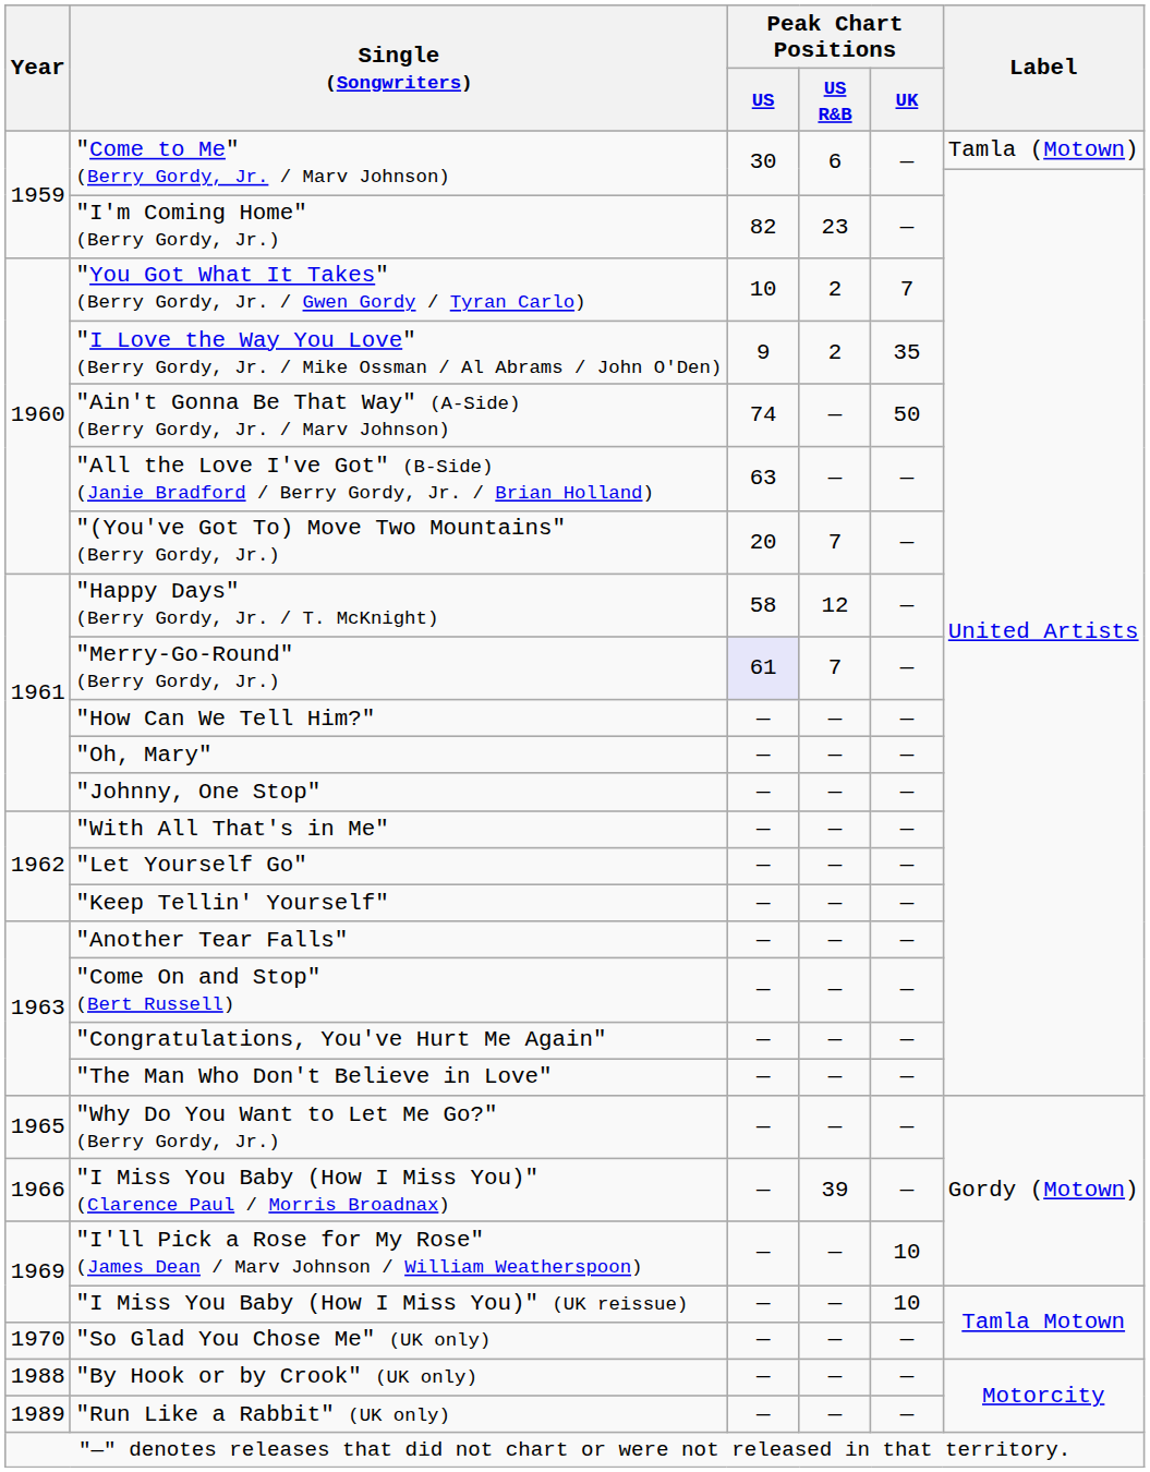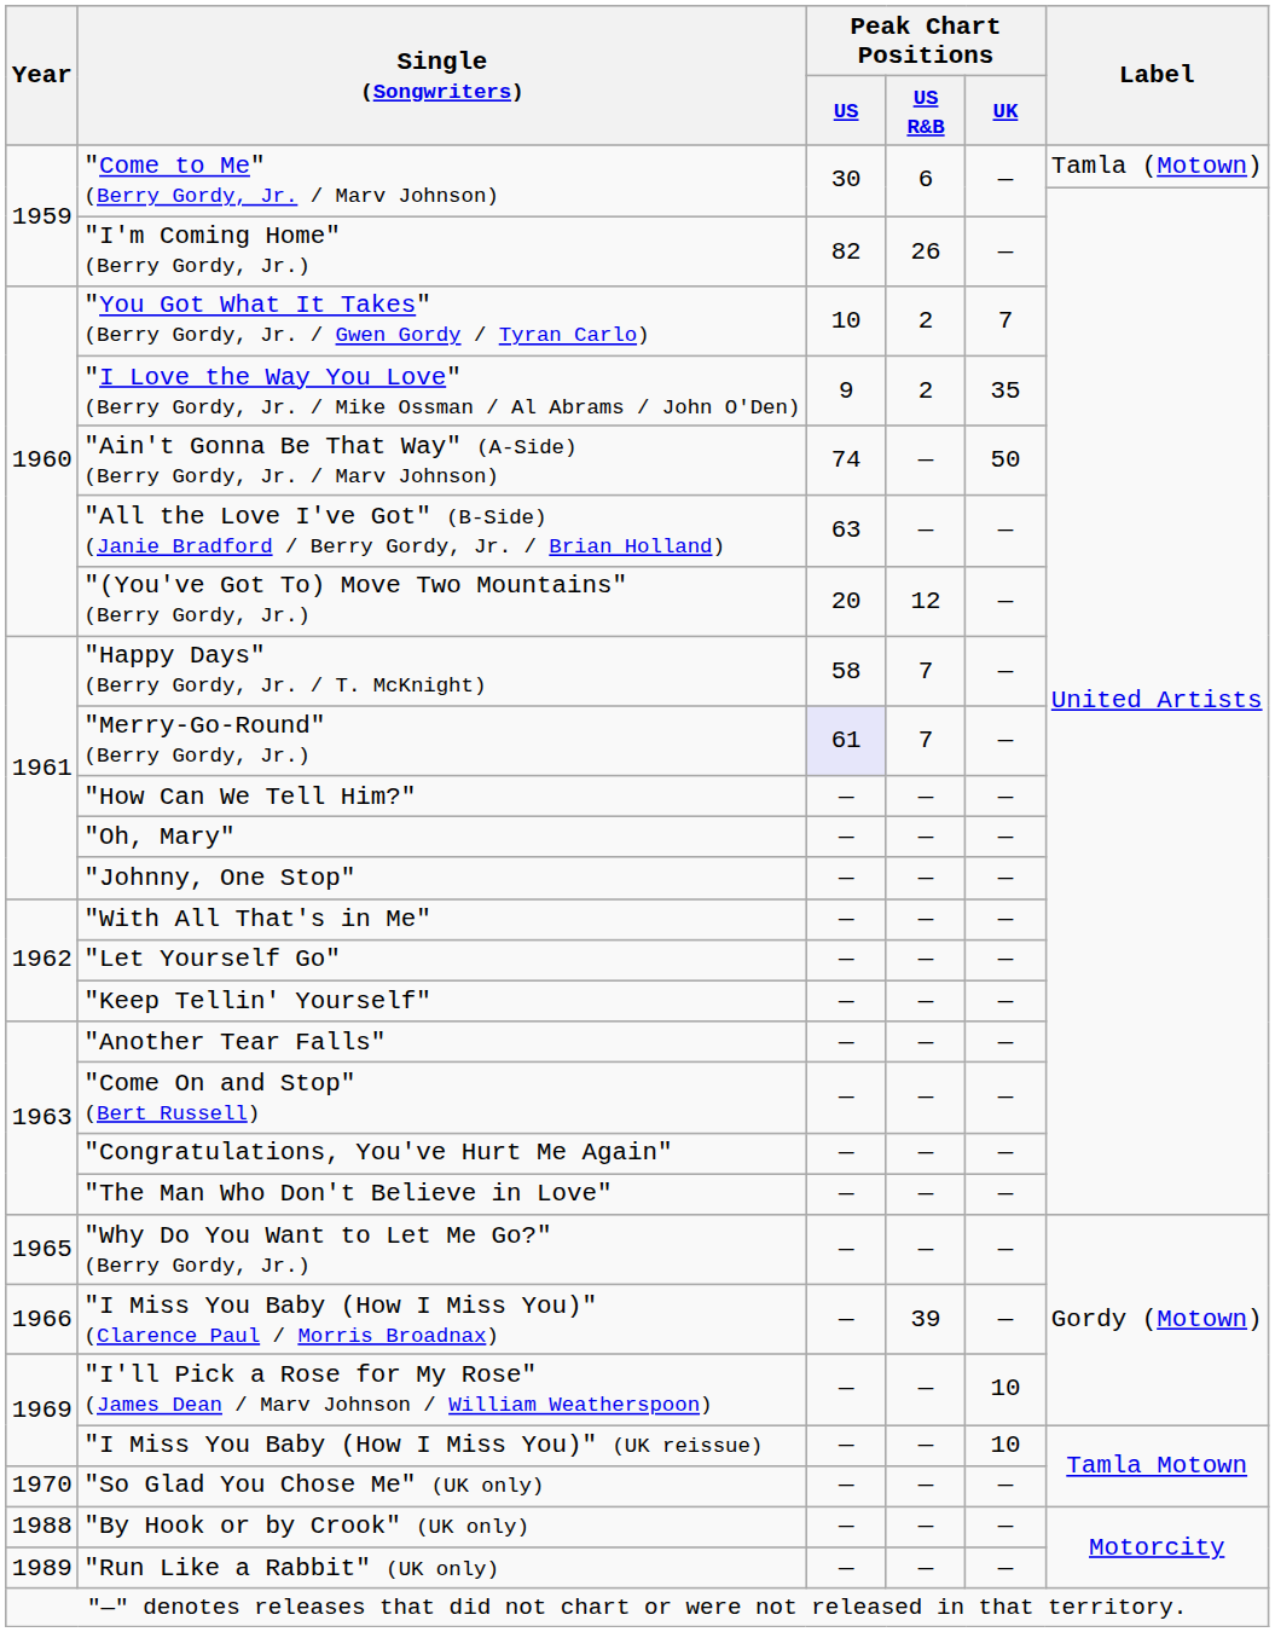"I'm Coming Home" (Berry Gordy, Jr.) | Peak Chart Positions / US R&B: 23 -> 26
"(You've Got To) Move Two Mountains" (Berry Gordy, Jr.) | Peak Chart Positions / US R&B: 7 -> 12
"Happy Days" (Berry Gordy, Jr. / T. McKnight) | Peak Chart Positions / US R&B: 12 -> 7
